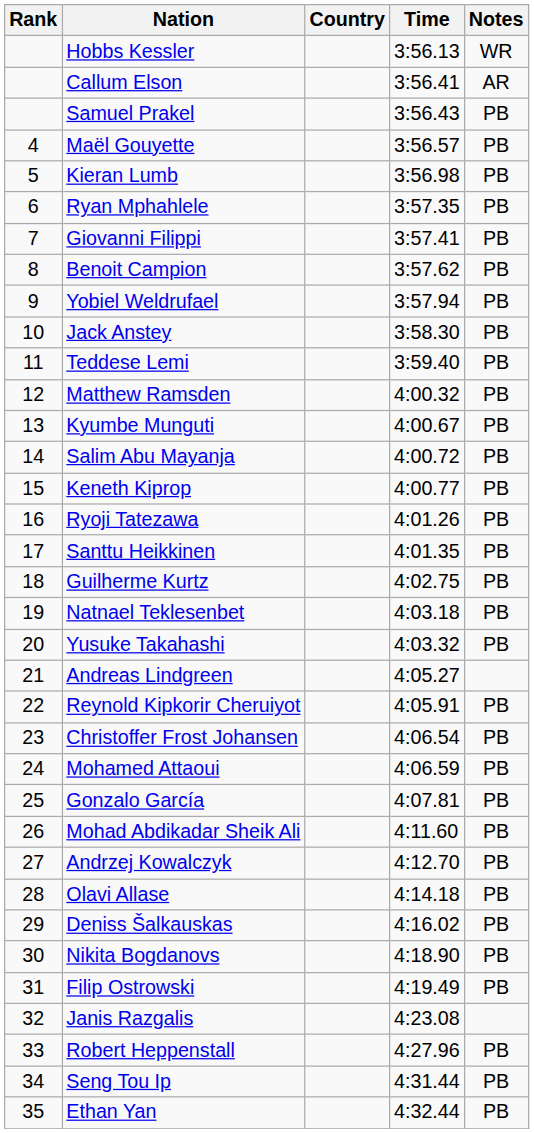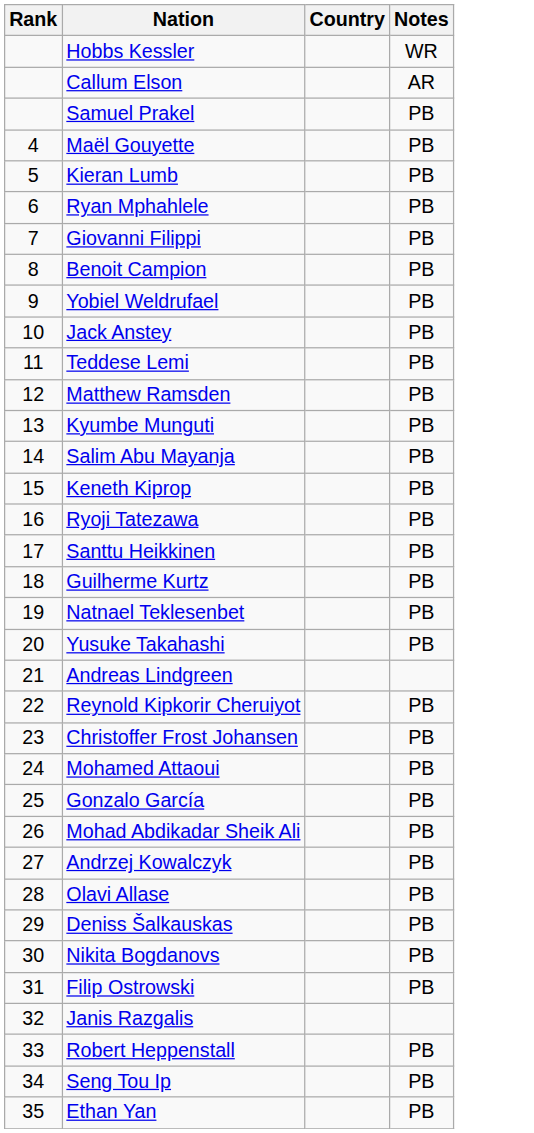- column: Time | 3:56.13 | 3:56.41 | 3:56.43 | 3:56.57 | 3:56.98 | 3:57.35 | 3:57.41 | 3:57.62 | 3:57.94 | 3:58.30 | 3:59.40 | 4:00.32 | 4:00.67 | 4:00.72 | 4:00.77 | 4:01.26 | 4:01.35 | 4:02.75 | 4:03.18 | 4:03.32 | 4:05.27 | 4:05.91 | 4:06.54 | 4:06.59 | 4:07.81 | 4:11.60 | 4:12.70 | 4:14.18 | 4:16.02 | 4:18.90 | 4:19.49 | 4:23.08 | 4:27.96 | 4:31.44 | 4:32.44
